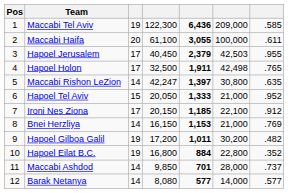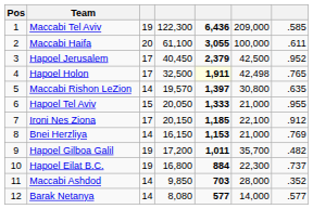Hapoel Jerusalem | column 6: 42,503 -> 42,500
Hapoel Jerusalem | column 7: .955 -> .952
Hapoel Holon | column 5: no background -> lightyellow background
Maccabi Rishon LeZion | column 4: 42,247 -> 19,570
Hapoel Tel Aviv | column 7: .952 -> .955
Hapoel Gilboa Galil | column 6: 30,200 -> 35,700
Hapoel Eilat B.C. | column 6: 22,800 -> 22,300
Hapoel Eilat B.C. | column 7: .352 -> .737
Maccabi Ashdod | column 5: 701 -> 703
Maccabi Ashdod | column 7: .737 -> .352
